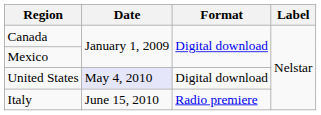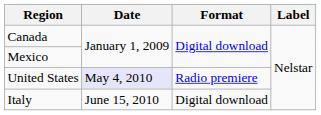United States | Format: Digital download -> Radio premiere
Italy | Format: Radio premiere -> Digital download
